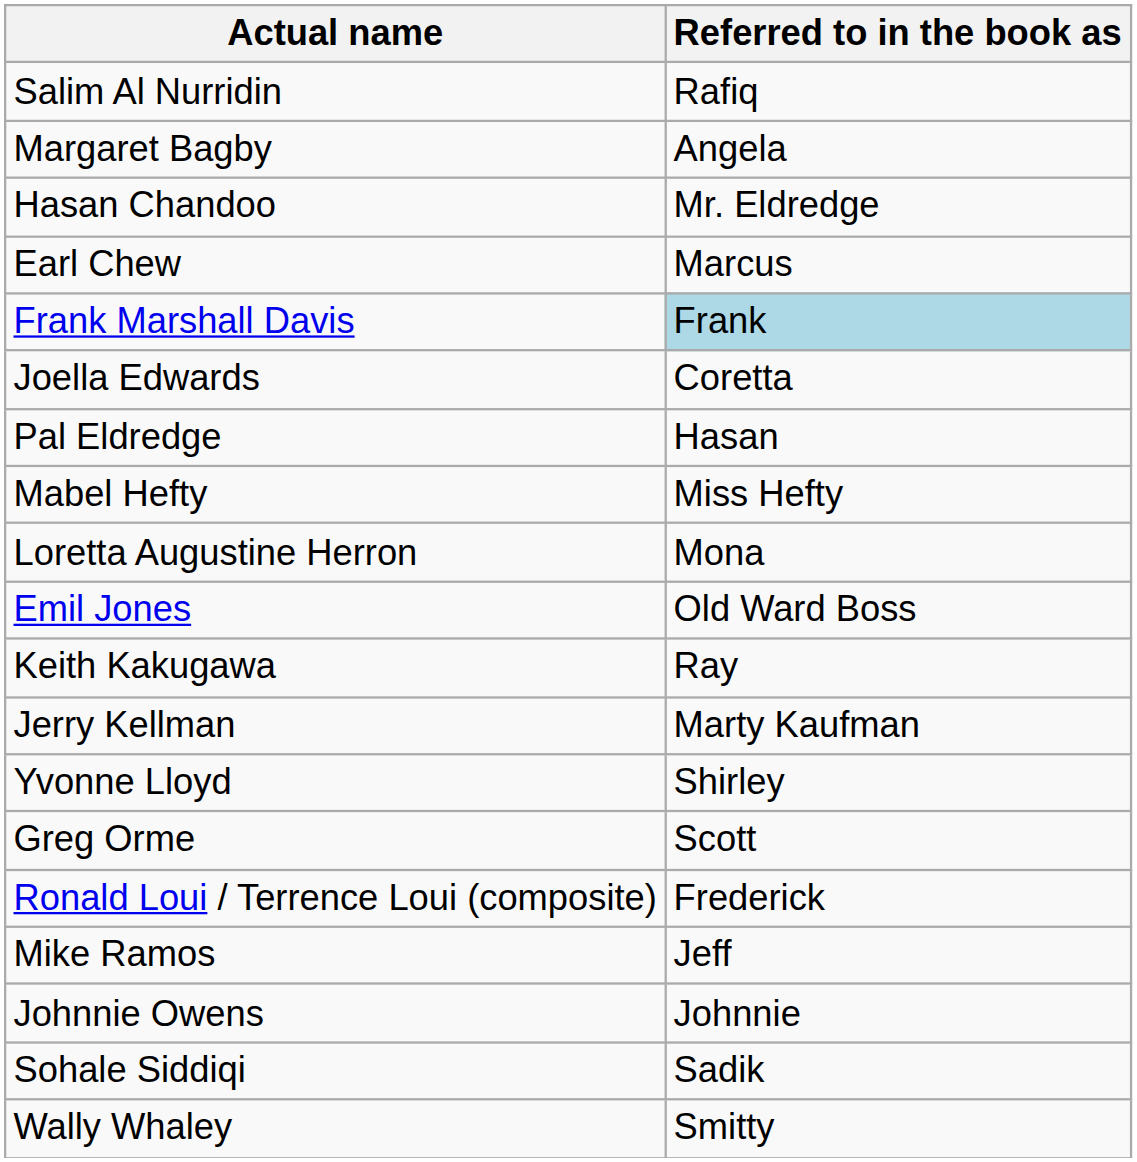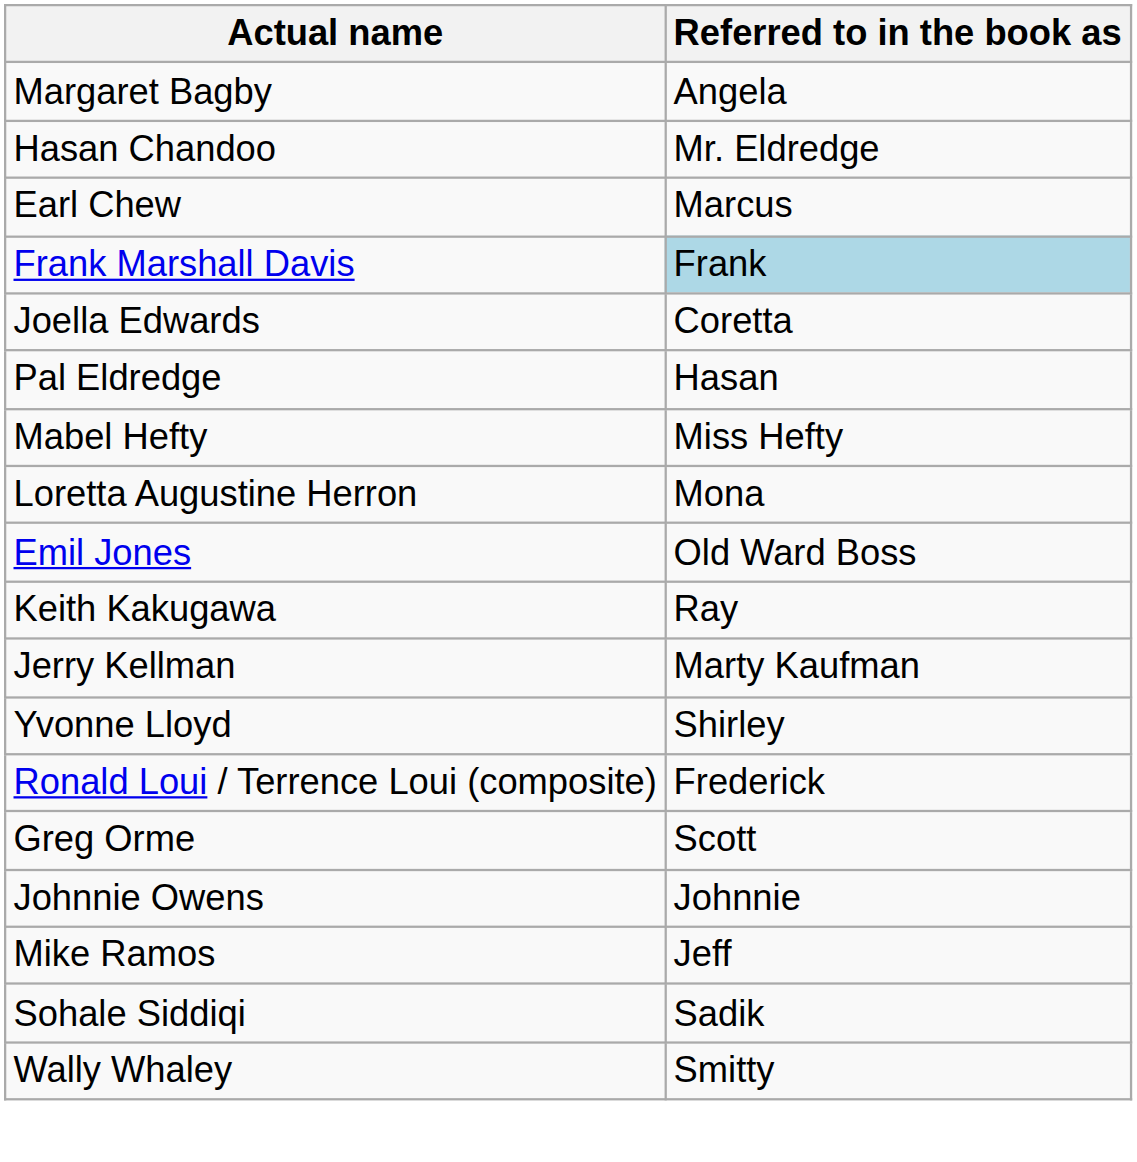- row: Salim Al Nurridin | Rafiq
rows swapped: Ronald Loui / Terrence Loui (composite) <-> Greg Orme
rows swapped: Johnnie Owens <-> Mike Ramos
